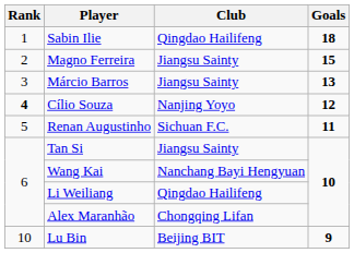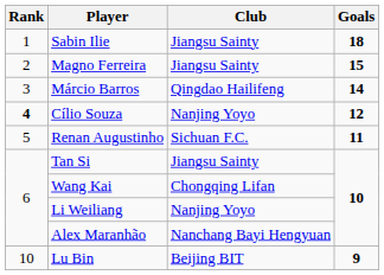Sabin Ilie | Club: Qingdao Hailifeng -> Jiangsu Sainty
Márcio Barros | Club: Jiangsu Sainty -> Qingdao Hailifeng
Márcio Barros | Goals: 13 -> 14
Wang Kai | Club: Nanchang Bayi Hengyuan -> Chongqing Lifan
Li Weiliang | Club: Qingdao Hailifeng -> Nanjing Yoyo
Alex Maranhão | Club: Chongqing Lifan -> Nanchang Bayi Hengyuan
